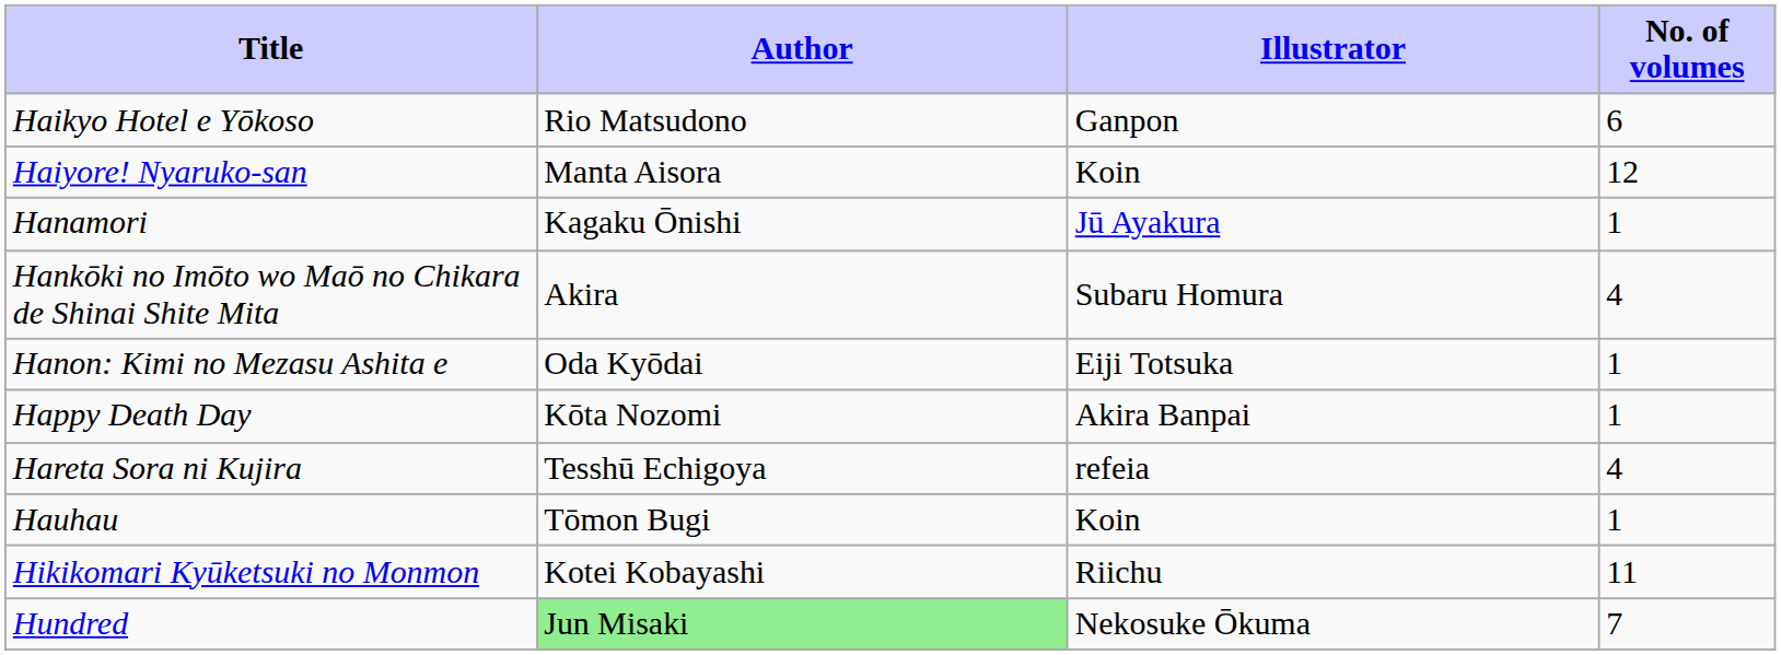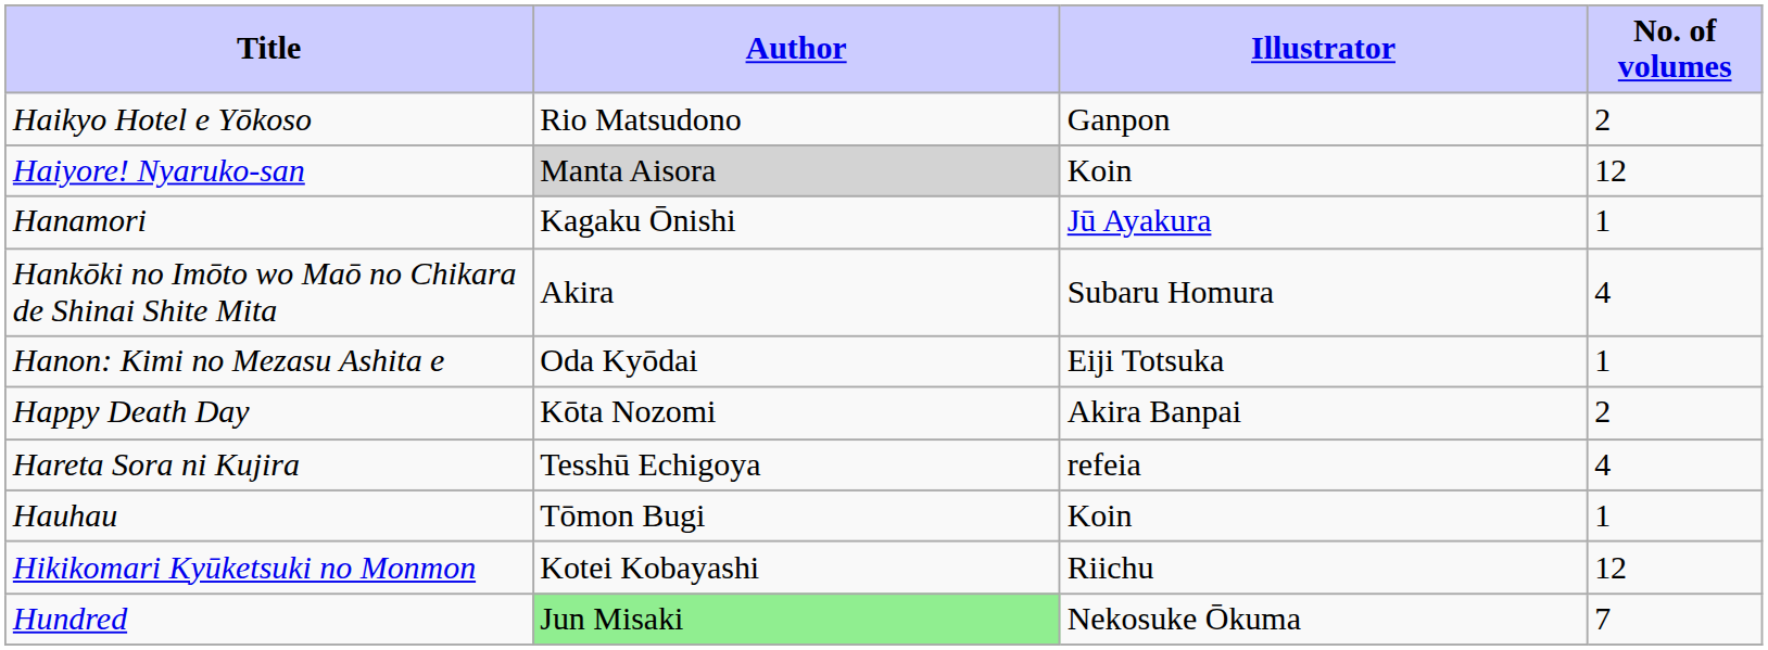Haikyo Hotel e Yōkoso | No. of volumes: 6 -> 2
Haiyore! Nyaruko-san | Author: no background -> lightgrey background
Happy Death Day | No. of volumes: 1 -> 2
Hikikomari Kyūketsuki no Monmon | No. of volumes: 11 -> 12
